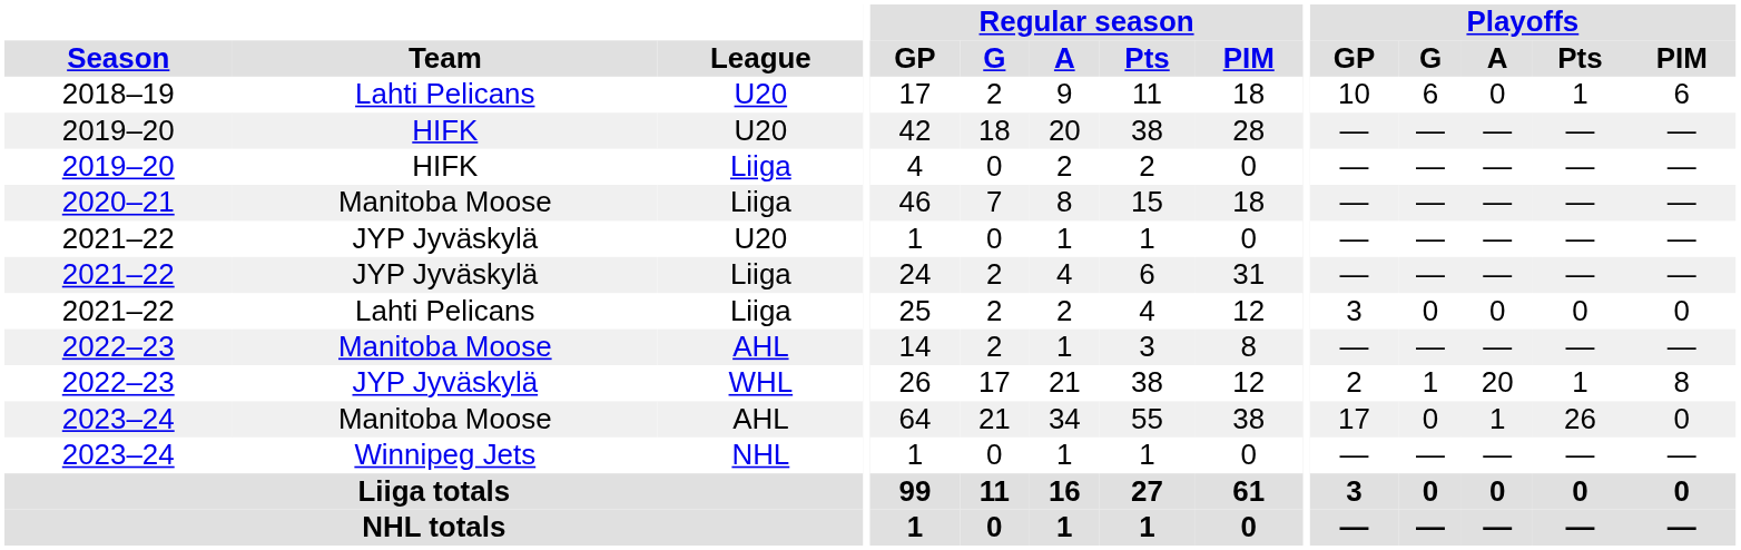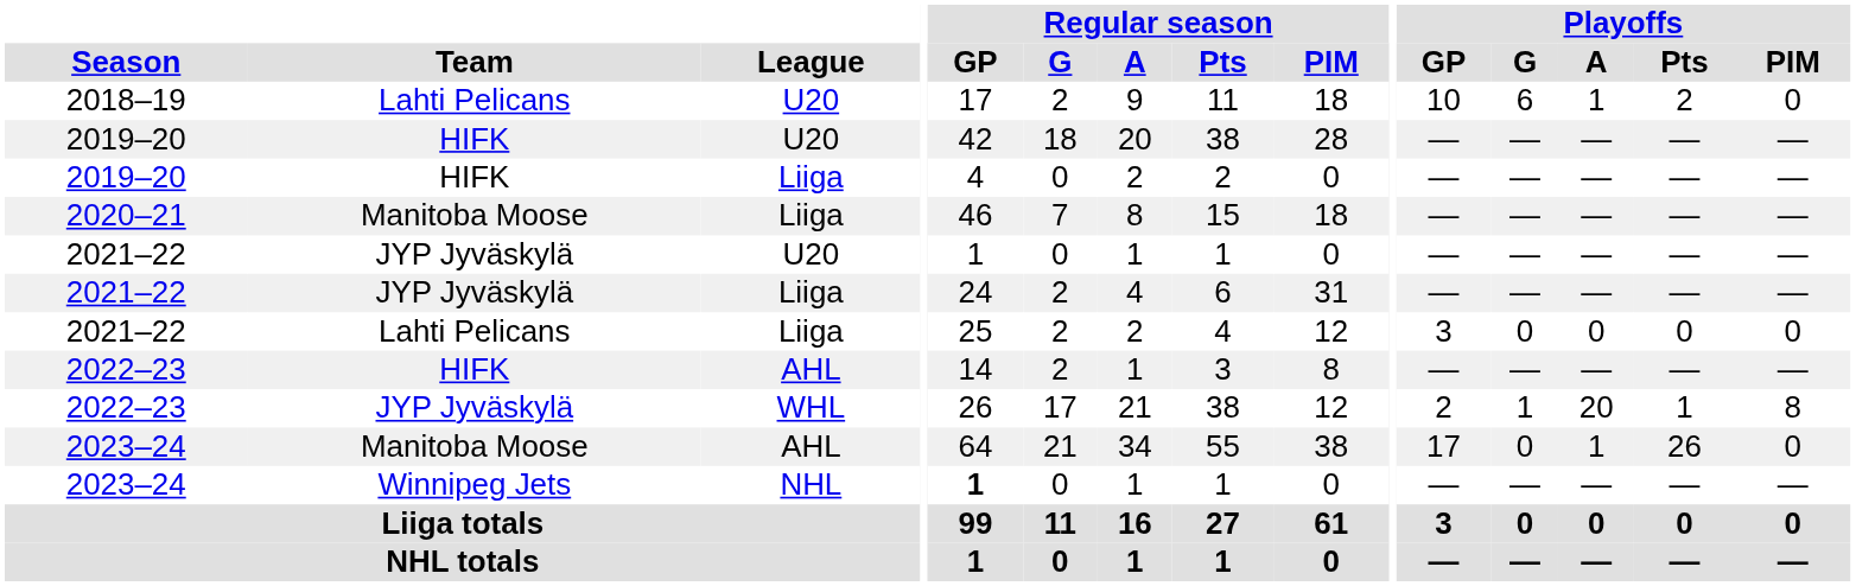2018–19 | Playoffs / A: 0 -> 1
2018–19 | Playoffs / Pts: 1 -> 2
2018–19 | Playoffs / PIM: 6 -> 0
2022–23 / AHL | Team: Manitoba Moose -> HIFK
2023–24 / NHL | Regular season / GP: normal -> bold
